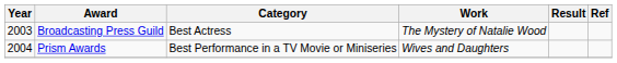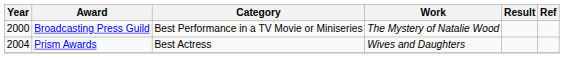Broadcasting Press Guild | Year: 2003 -> 2000
Broadcasting Press Guild | Category: Best Actress -> Best Performance in a TV Movie or Miniseries
Prism Awards | Category: Best Performance in a TV Movie or Miniseries -> Best Actress
